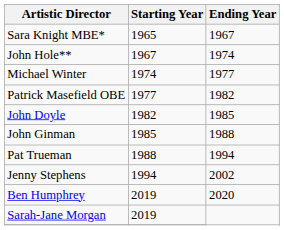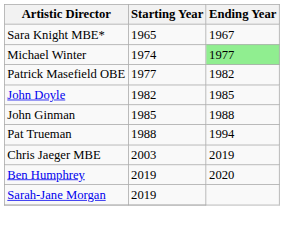- row: John Hole** | 1967 | 1974
Michael Winter | Ending Year: no background -> lightgreen background
- row: Jenny Stephens | 1994 | 2002
+ row: Chris Jaeger MBE | 2003 | 2019
